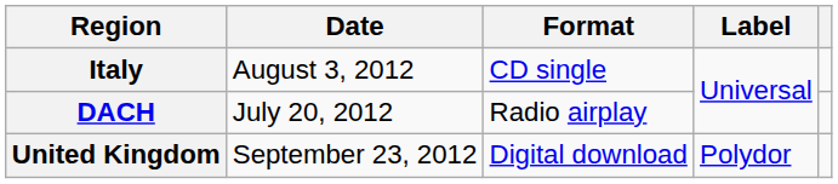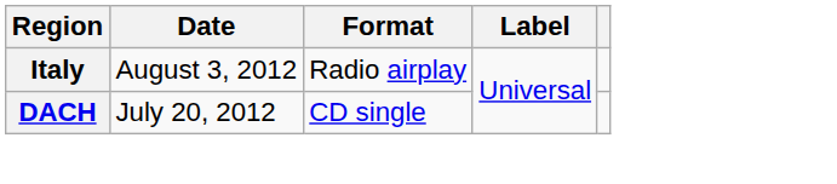Italy | Format: CD single -> Radio airplay
DACH | Format: Radio airplay -> CD single
- row: United Kingdom | September 23, 2012 | Digital download | Polydor
